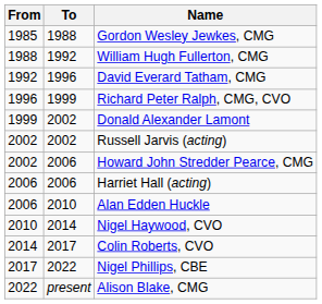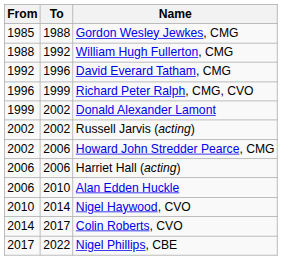- row: 2022 | present | Alison Blake, CMG
